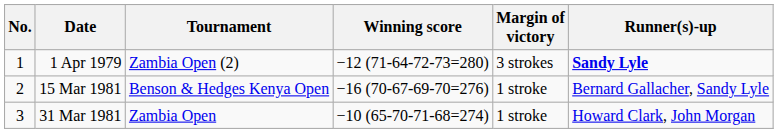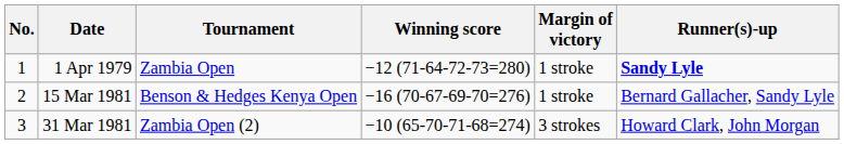1 Apr 1979 | Tournament: Zambia Open (2) -> Zambia Open
1 Apr 1979 | Margin of victory: 3 strokes -> 1 stroke
31 Mar 1981 | Tournament: Zambia Open -> Zambia Open (2)
31 Mar 1981 | Margin of victory: 1 stroke -> 3 strokes
